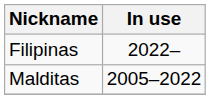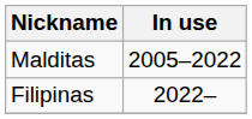rows swapped: Malditas <-> Filipinas
